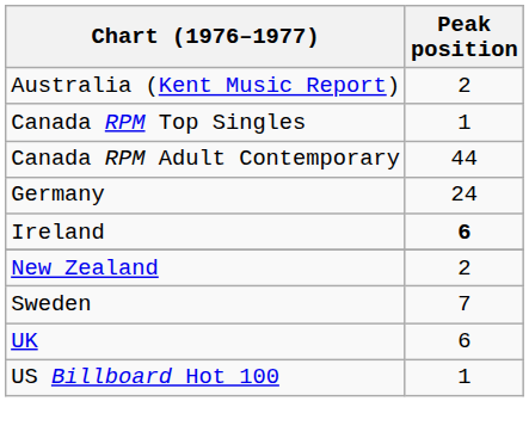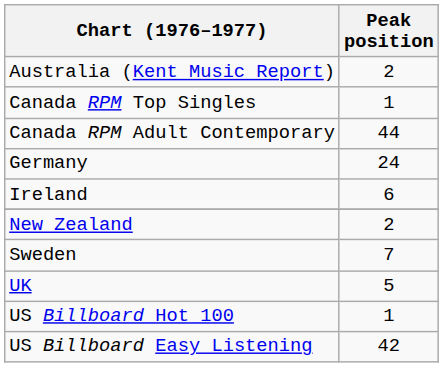Ireland | Peak position: bold -> normal
UK | Peak position: 6 -> 5
+ row: US Billboard Easy Listening | 42
